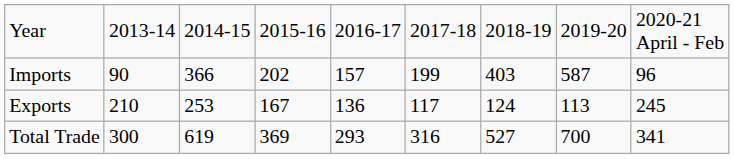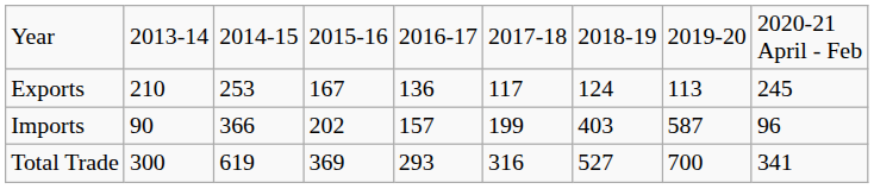rows swapped: Exports <-> Imports
